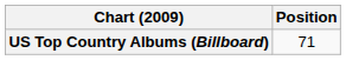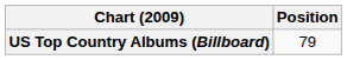US Top Country Albums (Billboard) | Position: 71 -> 79
